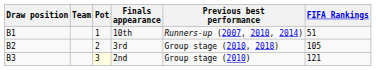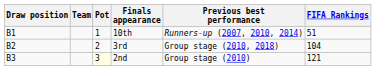3rd | FIFA Rankings: 105 -> 104
